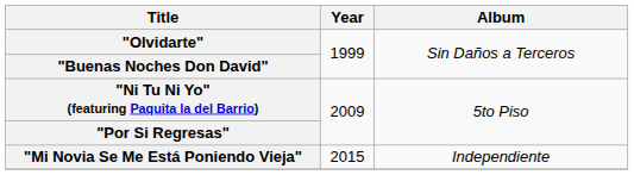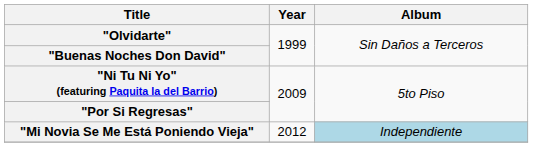"Mi Novia Se Me Está Poniendo Vieja" | Year: 2015 -> 2012
"Mi Novia Se Me Está Poniendo Vieja" | Album: no background -> lightblue background
